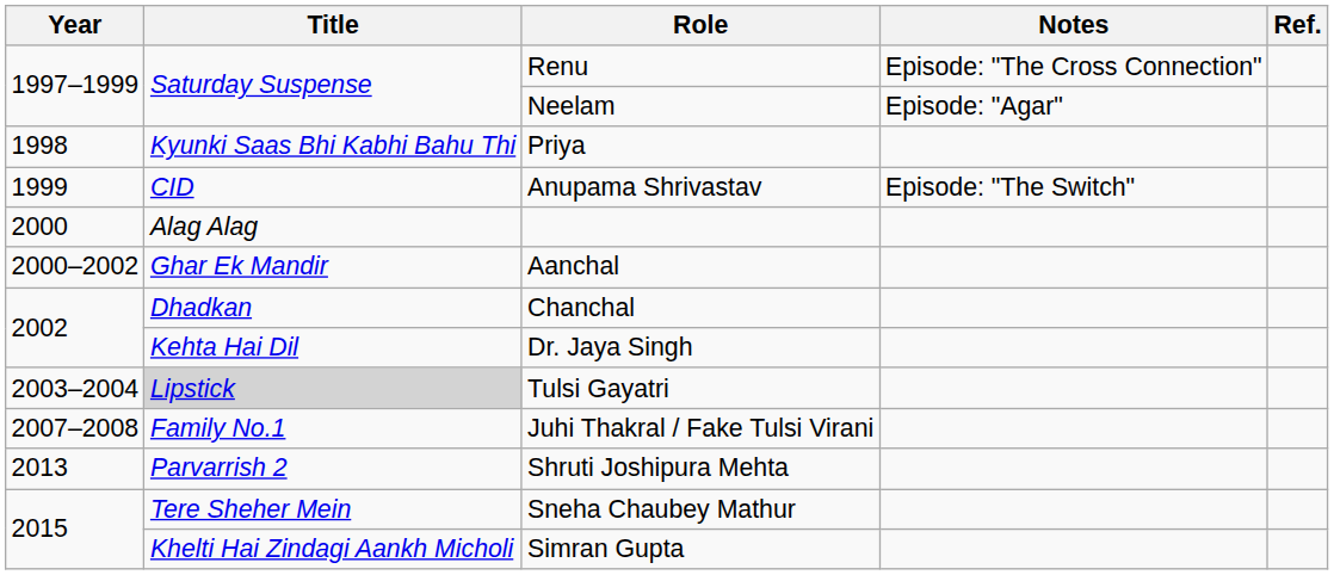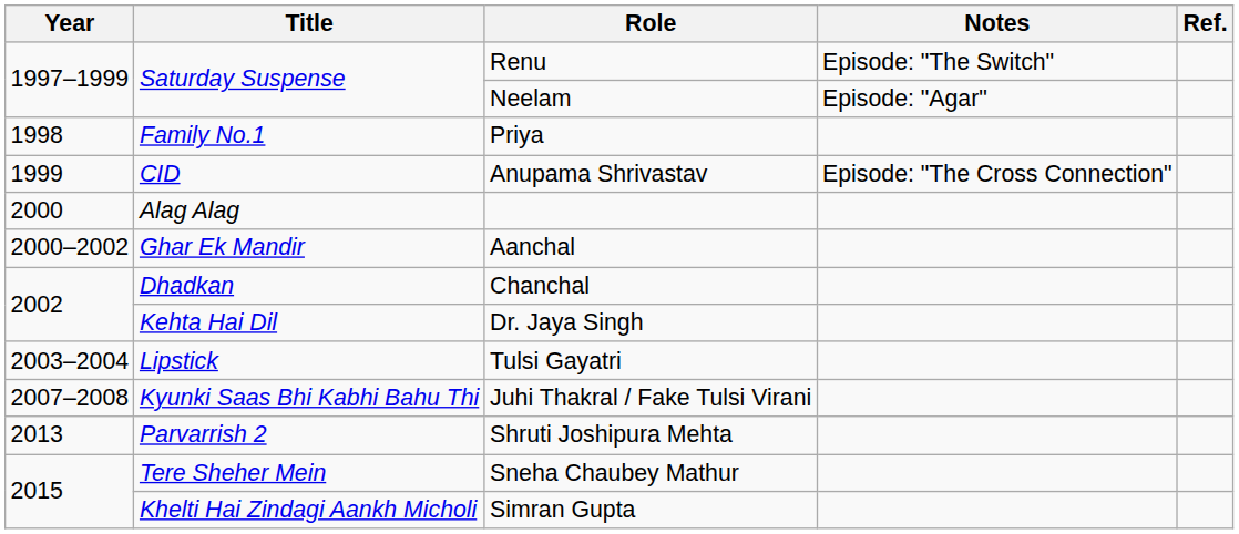Renu | Notes: Episode: "The Cross Connection" -> Episode: "The Switch"
Priya | Title: Kyunki Saas Bhi Kabhi Bahu Thi -> Family No.1
Anupama Shrivastav | Notes: Episode: "The Switch" -> Episode: "The Cross Connection"
Tulsi Gayatri | Title: lightgrey background -> no background
Juhi Thakral / Fake Tulsi Virani | Title: Family No.1 -> Kyunki Saas Bhi Kabhi Bahu Thi
